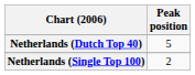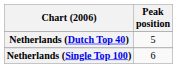Netherlands (Single Top 100) | Peak position: 2 -> 6
